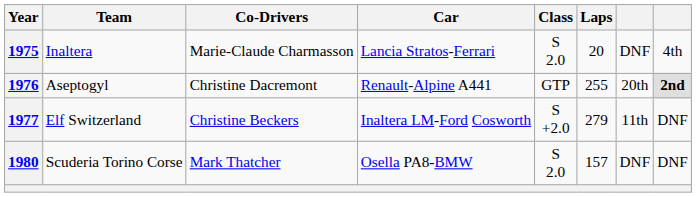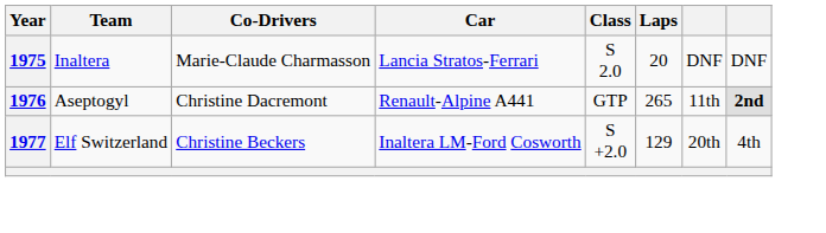1975 | column 8: 4th -> DNF
1976 | Laps: 255 -> 265
1976 | column 7: 20th -> 11th
1977 | Laps: 279 -> 129
1977 | column 7: 11th -> 20th
1977 | column 8: DNF -> 4th
- row: 1980 | Scuderia Torino Corse | Mark Thatcher | Osella PA8-BMW | S 2.0 | 157 | DNF | DNF
